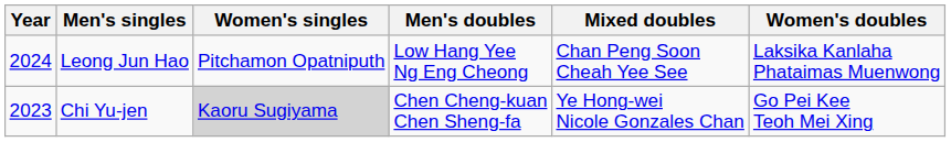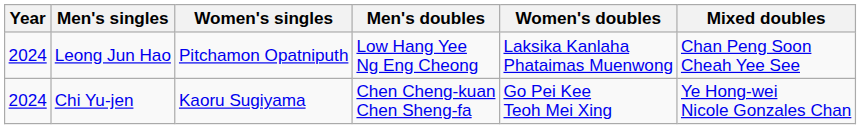columns swapped: Women's doubles <-> Mixed doubles
Chi Yu-jen | Year: 2023 -> 2024
Chi Yu-jen | Women's singles: lightgrey background -> no background
